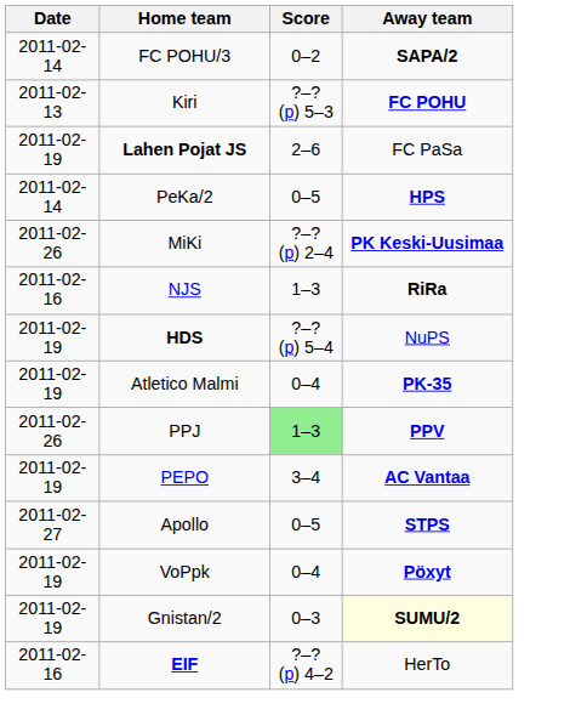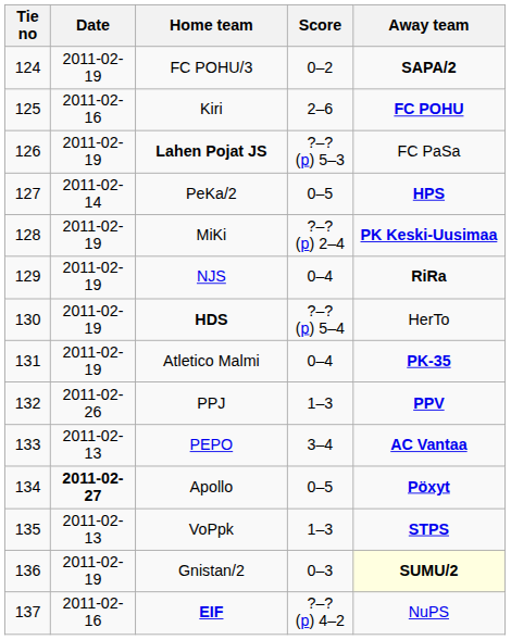+ column: Tie no | 124 | 125 | 126 | 127 | 128 | 129 | 130 | 131 | 132 | 133 | 134 | 135 | 136 | 137
FC POHU/3 | Date: 2011-02-14 -> 2011-02-19
Kiri | Date: 2011-02-13 -> 2011-02-16
Kiri | Score: ?–? (p) 5–3 -> 2–6
Lahen Pojat JS | Score: 2–6 -> ?–? (p) 5–3
MiKi | Date: 2011-02-26 -> 2011-02-19
NJS | Date: 2011-02-16 -> 2011-02-19
NJS | Score: 1–3 -> 0–4
HDS | Away team: NuPS -> HerTo
PPJ | Score: lightgreen background -> no background
PEPO | Date: 2011-02-19 -> 2011-02-13
Apollo | Date: normal -> bold
Apollo | Away team: STPS -> Pöxyt
VoPpk | Date: 2011-02-19 -> 2011-02-13
VoPpk | Score: 0–4 -> 1–3
VoPpk | Away team: Pöxyt -> STPS
EIF | Away team: HerTo -> NuPS
